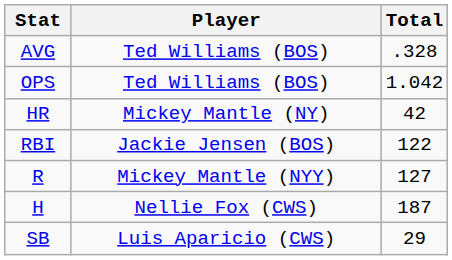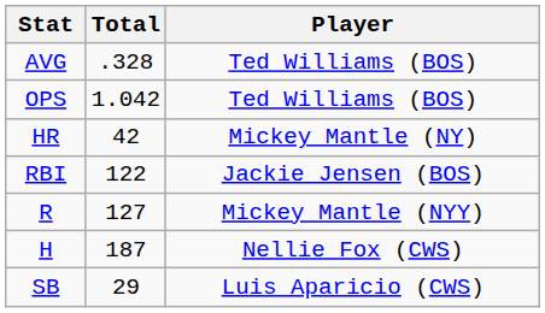columns swapped: Player <-> Total
